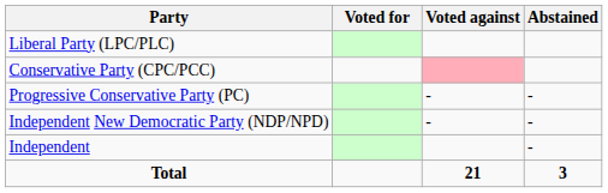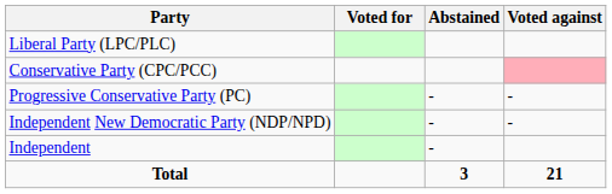columns swapped: Voted against <-> Abstained
